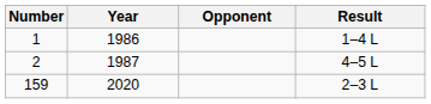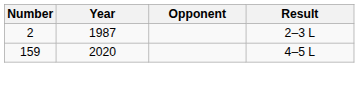- row: 1 | 1986 | 1–4 L
2 | Result: 4–5 L -> 2–3 L
159 | Result: 2–3 L -> 4–5 L
